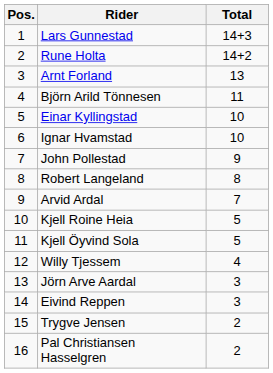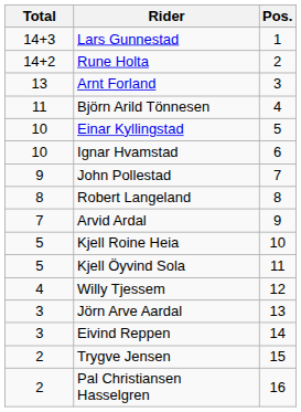columns swapped: Pos. <-> Total
